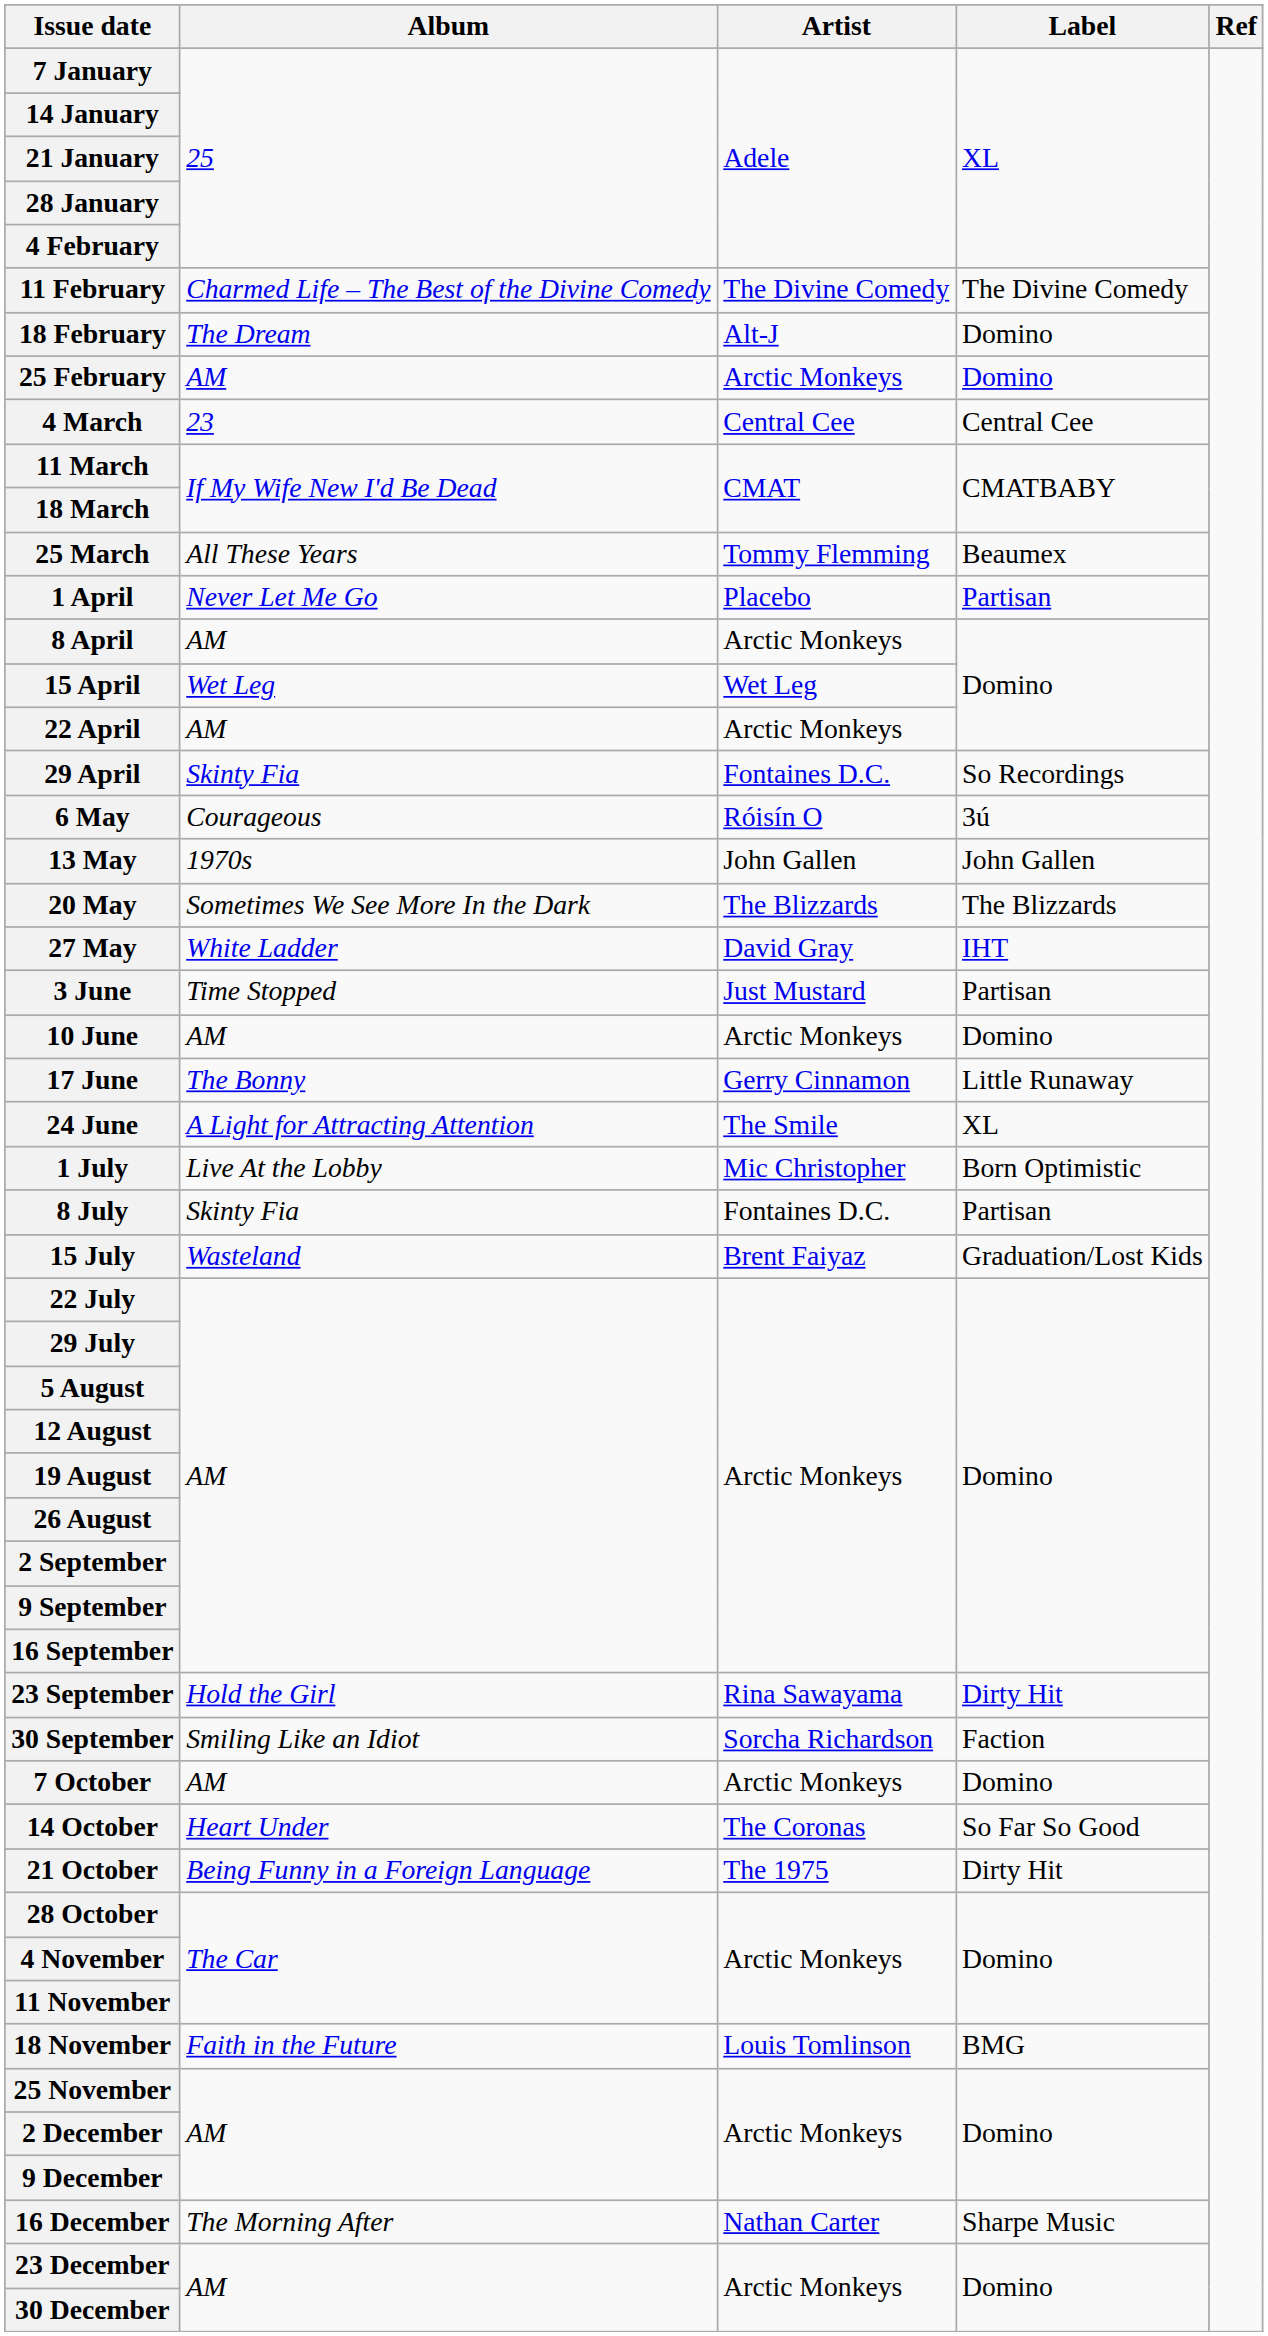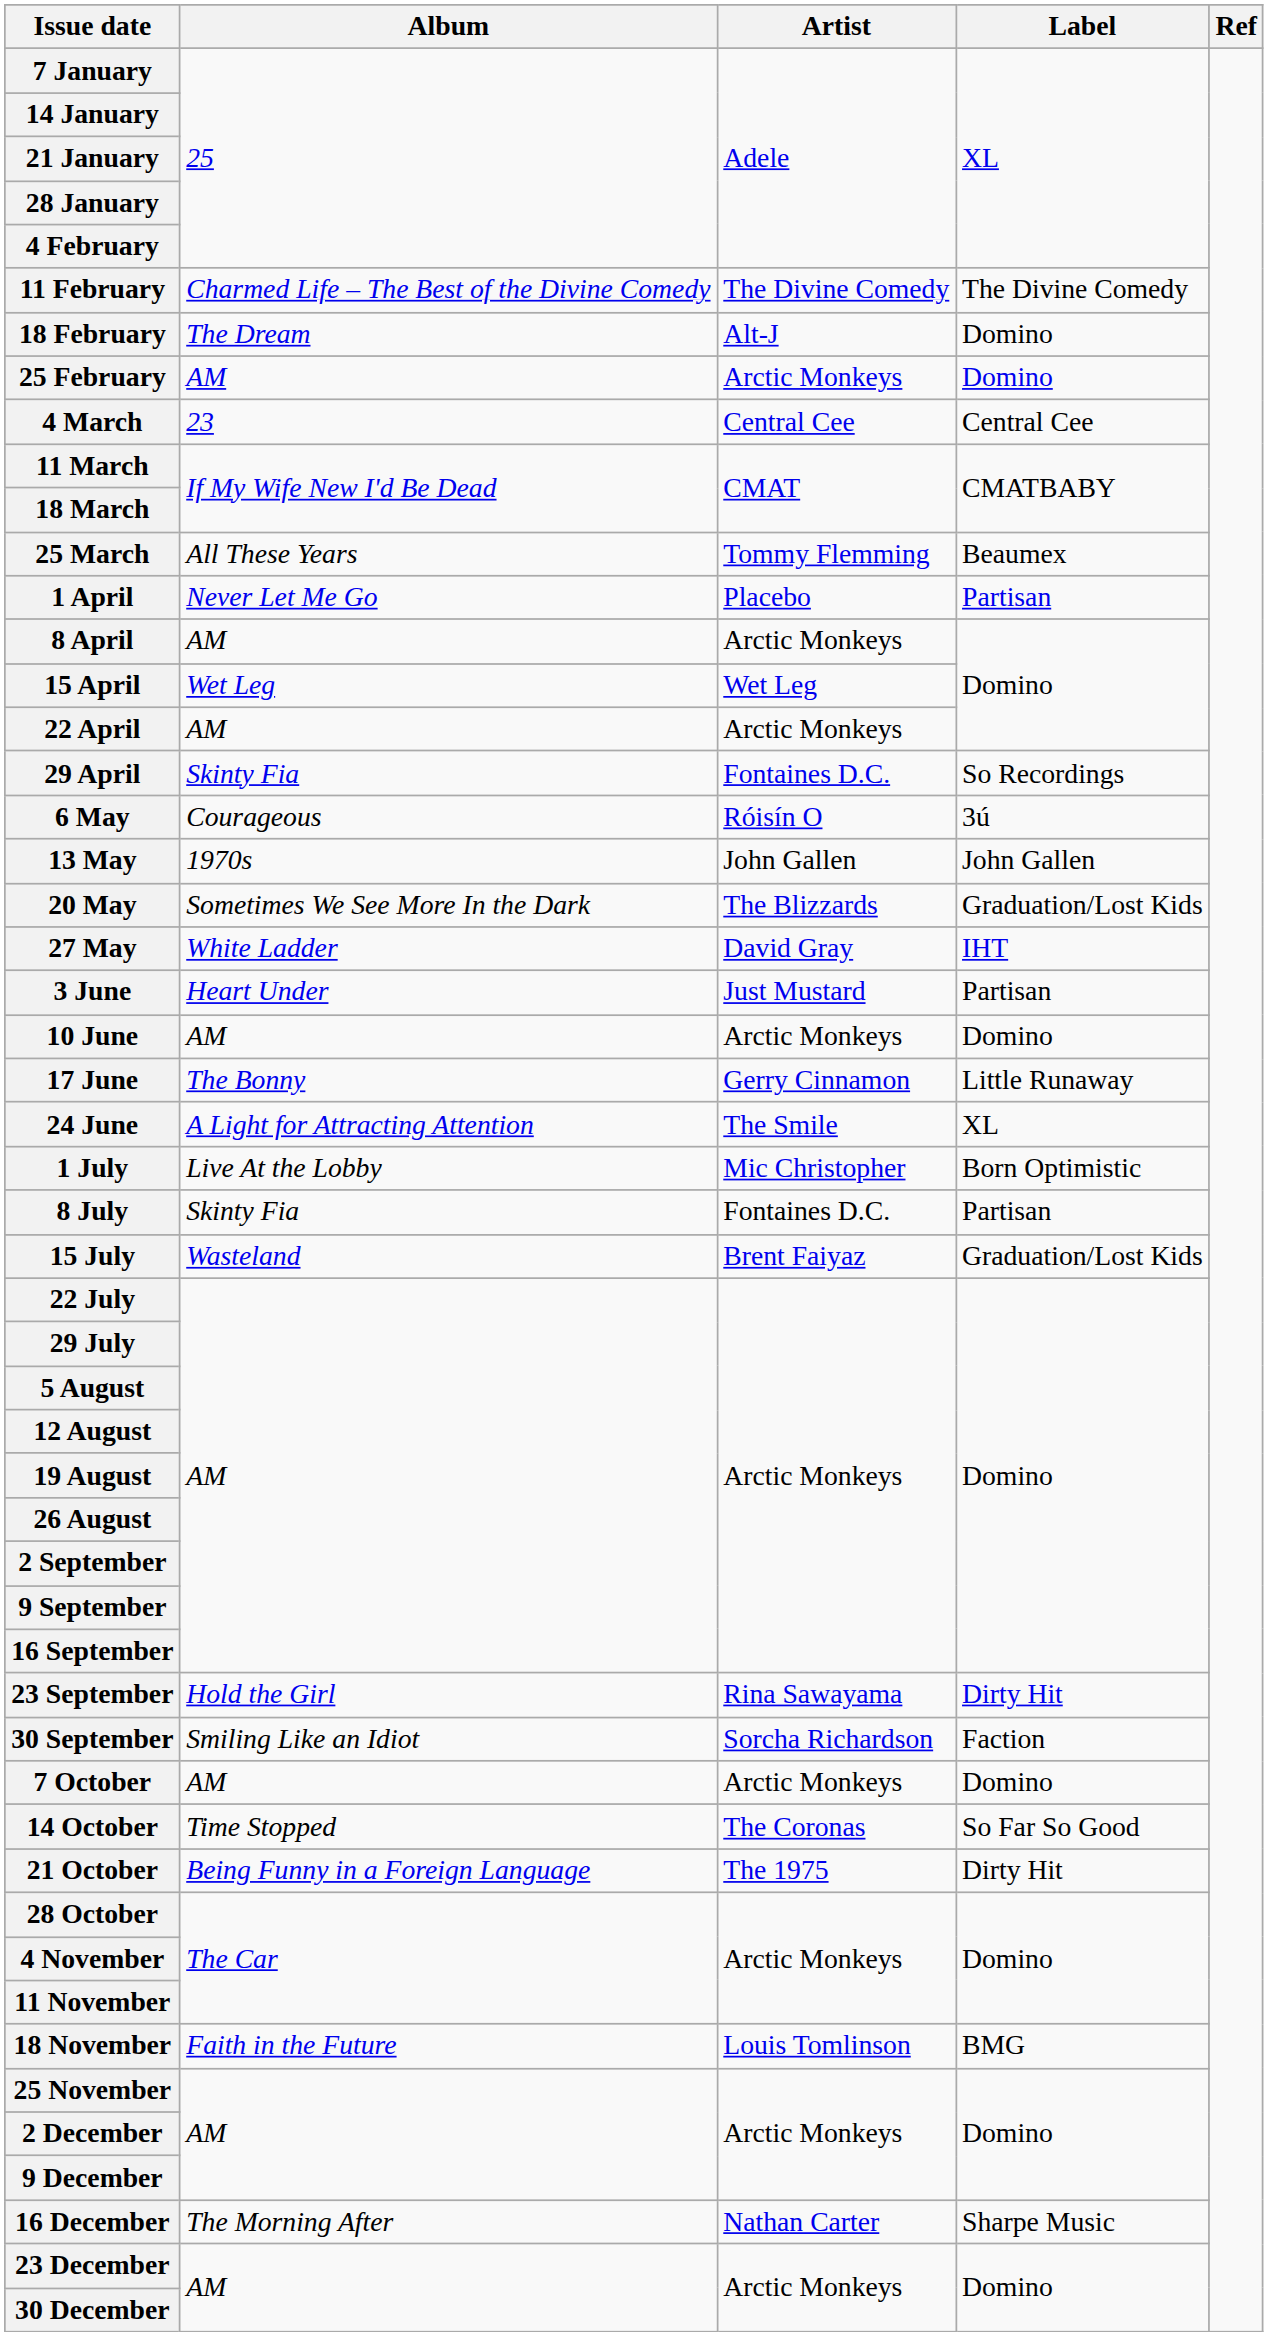20 May | Label: The Blizzards -> Graduation/Lost Kids
3 June | Album: Time Stopped -> Heart Under
14 October | Album: Heart Under -> Time Stopped
